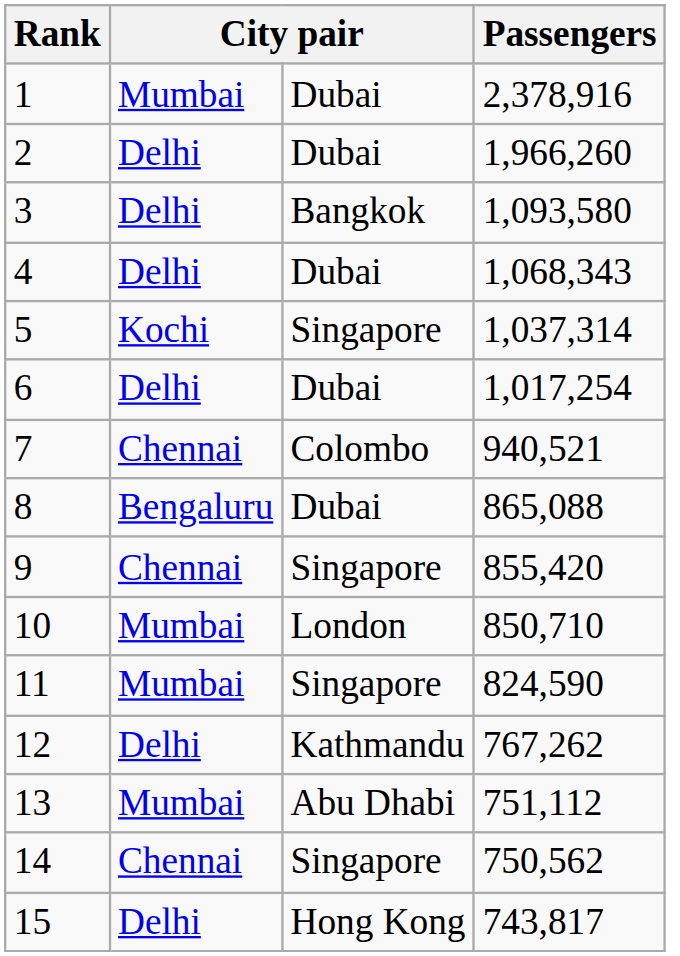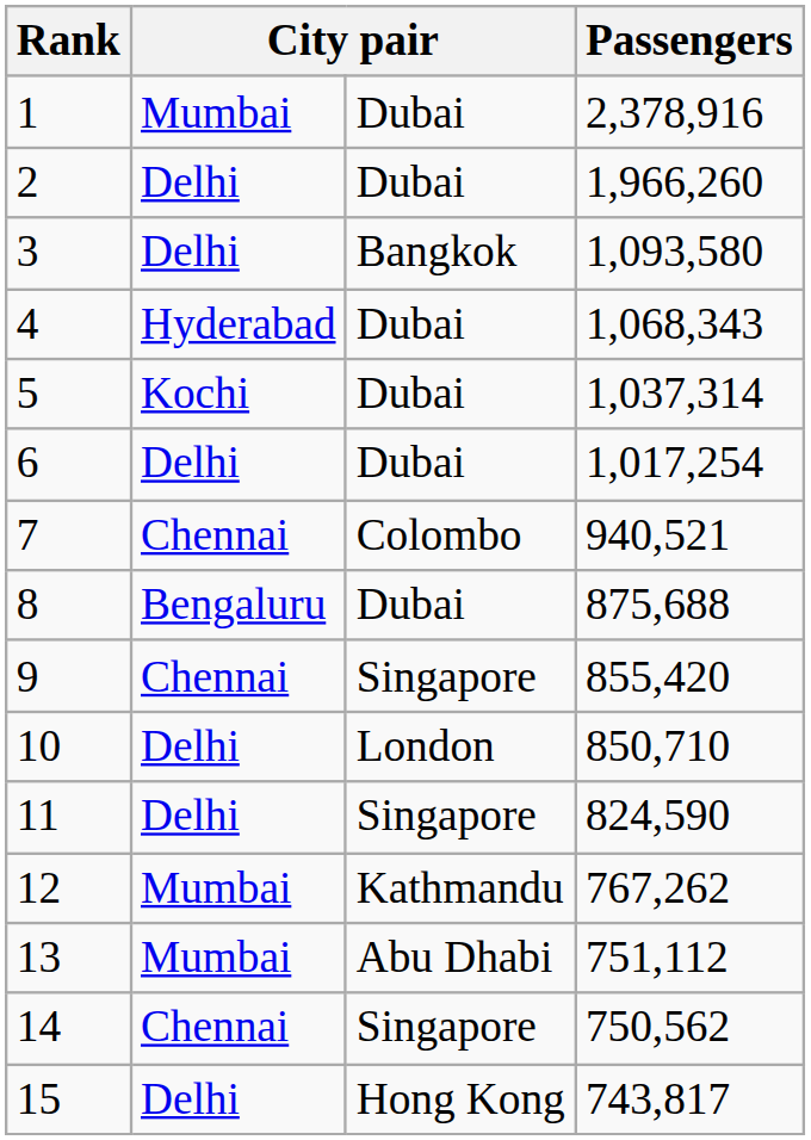4 | column 2: Delhi -> Hyderabad
5 | column 3: Singapore -> Dubai
8 | Passengers: 865,088 -> 875,688
10 | column 2: Mumbai -> Delhi
11 | column 2: Mumbai -> Delhi
12 | column 2: Delhi -> Mumbai
